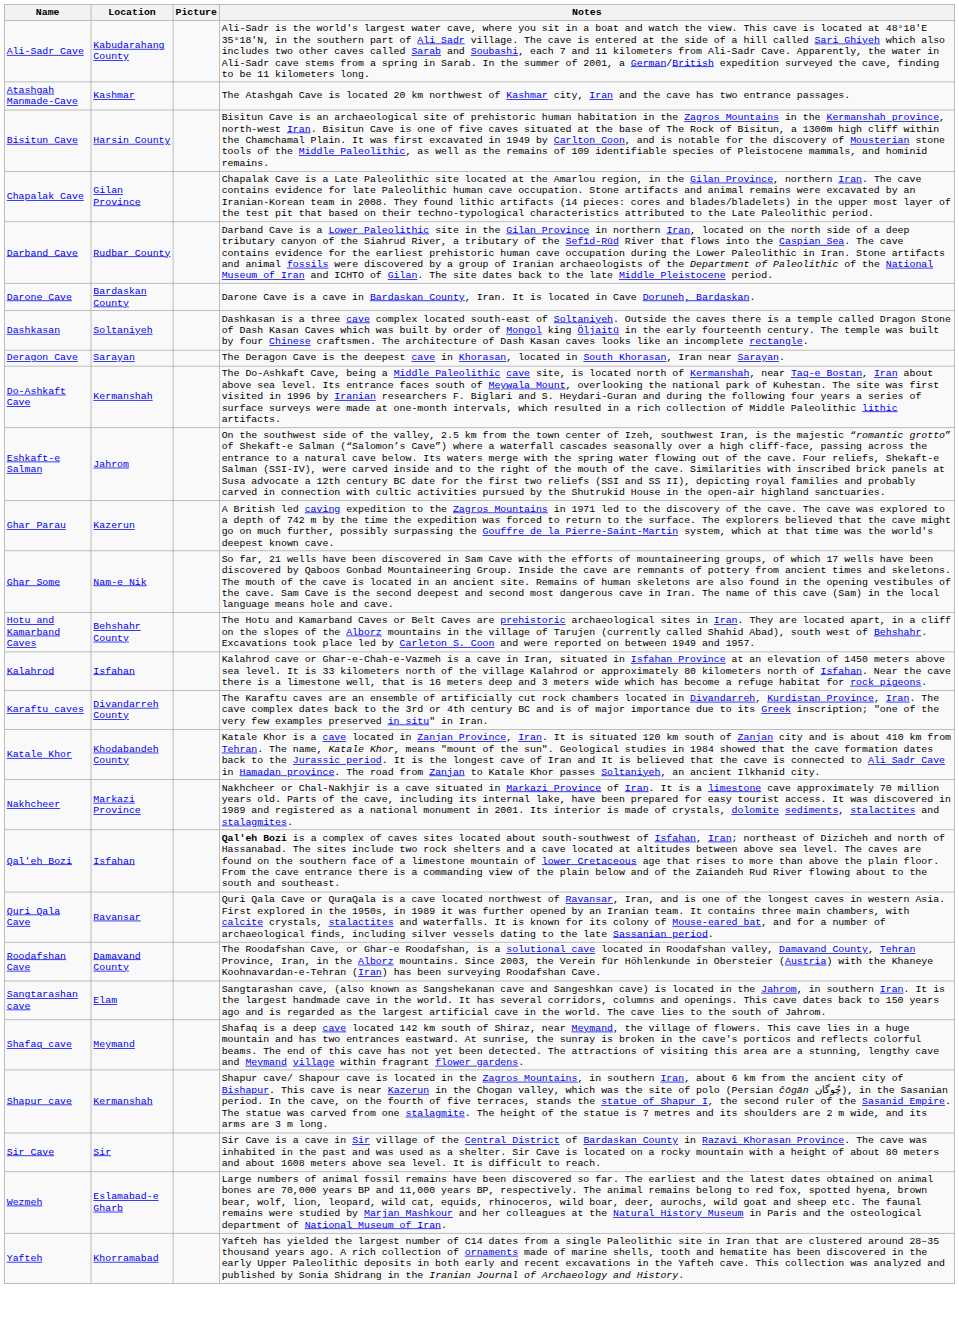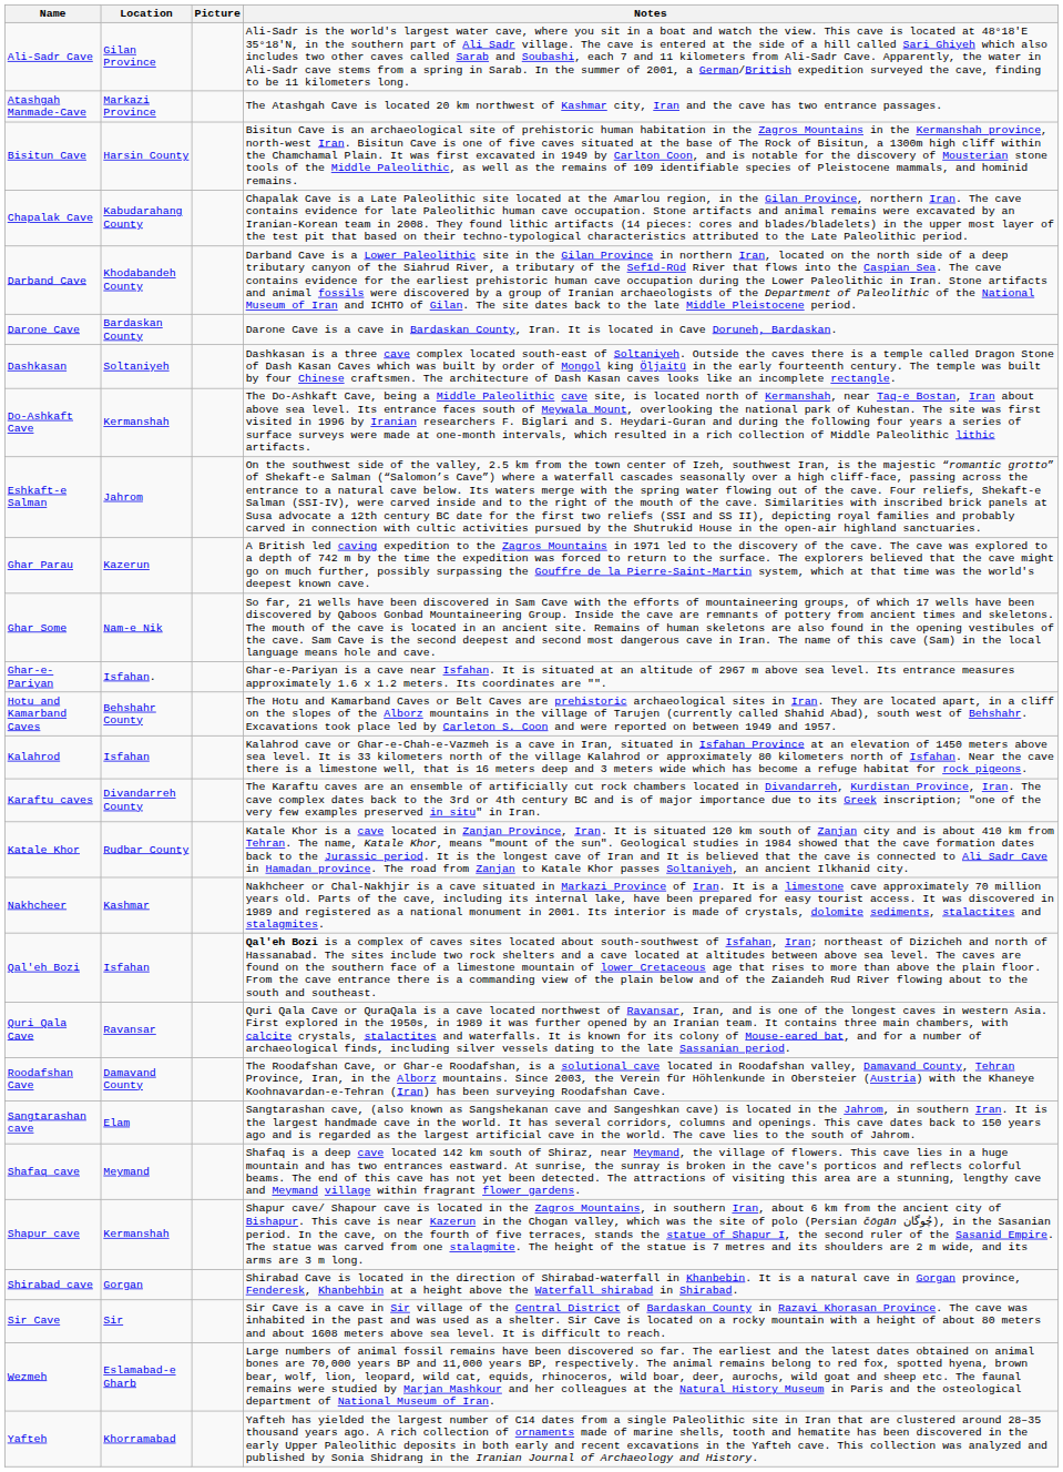Ali-Sadr Cave | Location: Kabudarahang County -> Gilan Province
Atashgah Manmade-Cave | Location: Kashmar -> Markazi Province
Chapalak Cave | Location: Gilan Province -> Kabudarahang County
Darband Cave | Location: Rudbar County -> Khodabandeh County
- row: Deragon Cave | Sarayan | The Deragon Cave is the deepest cave in Khorasan, located in South Khorasan, Iran near Sarayan.
+ row: Ghar-e-Pariyan | Isfahan. | Ghar-e-Pariyan is a cave near Isfahan. It is situated at an altitude of 2967 m above sea level. Its entrance measures approximately 1.6 x 1.2 meters. Its coordinates are "".
Katale Khor | Location: Khodabandeh County -> Rudbar County
Nakhcheer | Location: Markazi Province -> Kashmar
+ row: Shirabad cave | Gorgan | Shirabad Cave is located in the direction of Shirabad-waterfall in Khanbebin. It is a natural cave in Gorgan province, Fenderesk, Khanbehbin at a height above the Waterfall shirabad in Shirabad.
